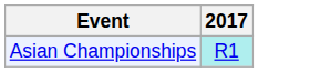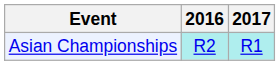+ column: 2016 | R2
